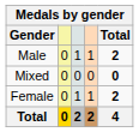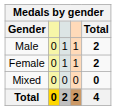rows swapped: Female <-> Mixed
